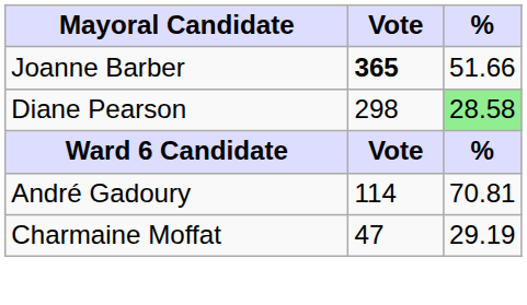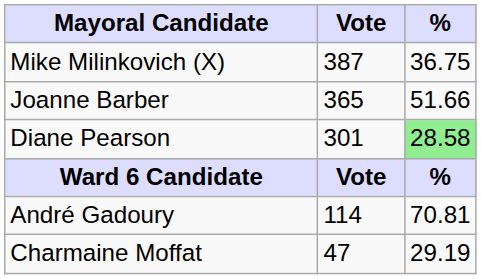+ row: Mike Milinkovich (X) | 387 | 36.75
Joanne Barber | Vote: bold -> normal
Diane Pearson | Vote: 298 -> 301
